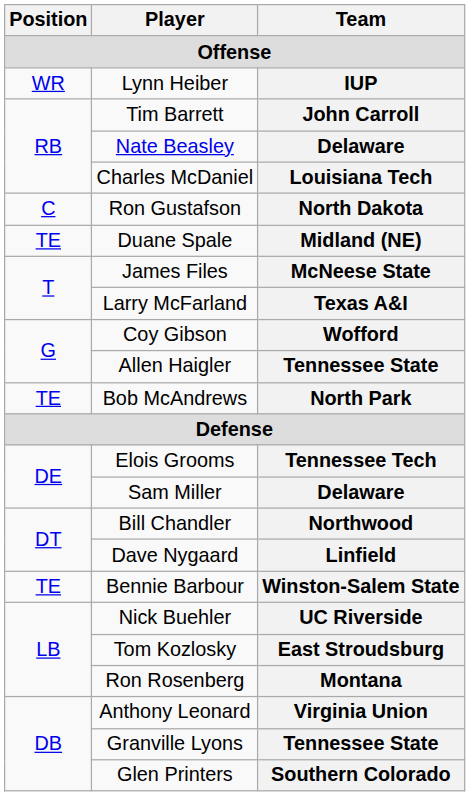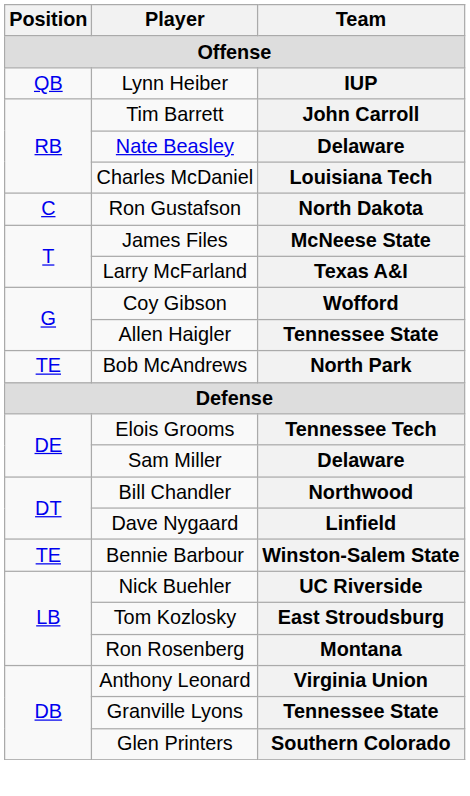IUP | Position: WR -> QB
- row: TE | Duane Spale | Midland (NE)
